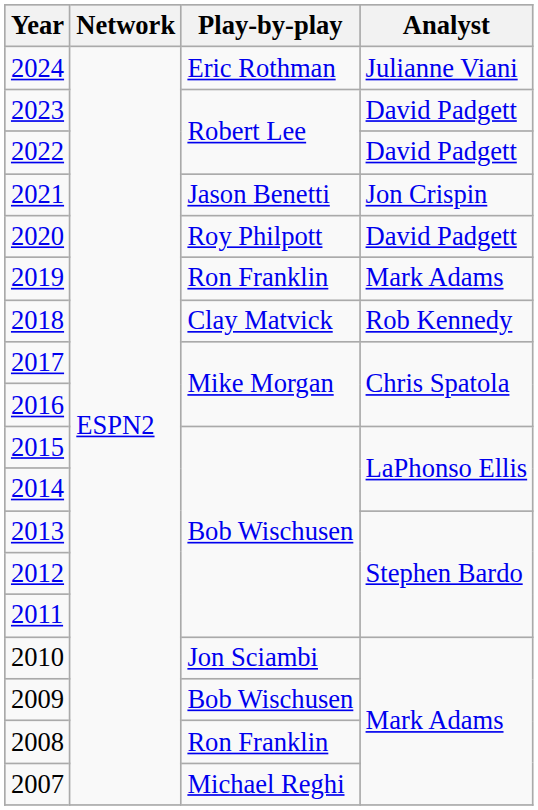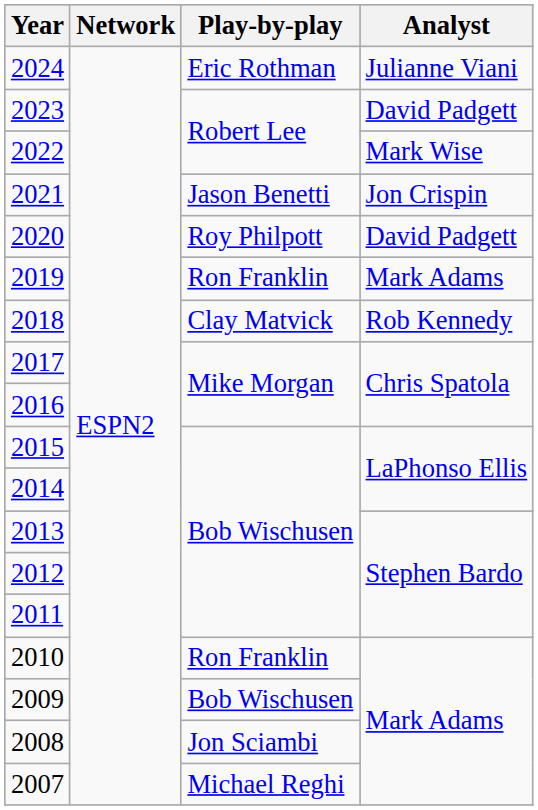2022 | Analyst: David Padgett -> Mark Wise
2010 | Play-by-play: Jon Sciambi -> Ron Franklin
2008 | Play-by-play: Ron Franklin -> Jon Sciambi
